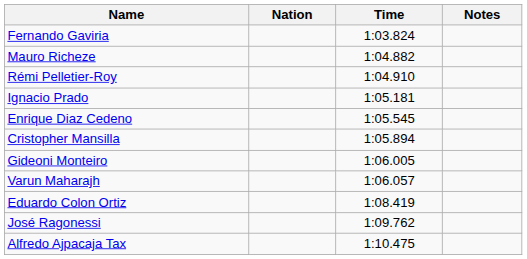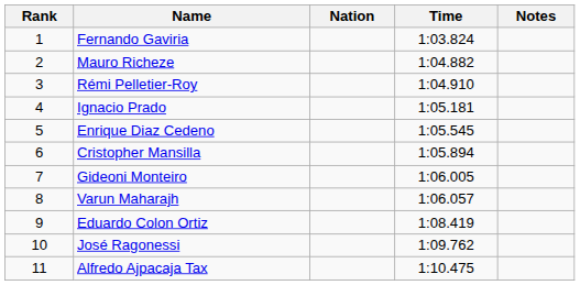+ column: Rank | 1 | 2 | 3 | 4 | 5 | 6 | 7 | 8 | 9 | 10 | 11
